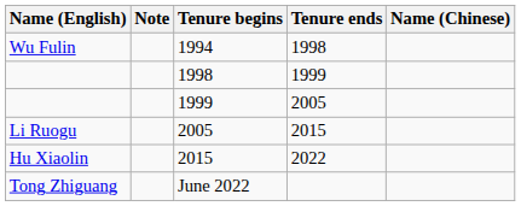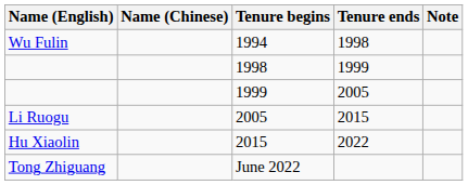columns swapped: Name (Chinese) <-> Note
